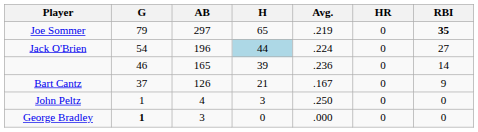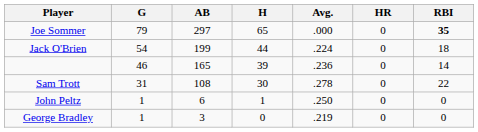Joe Sommer | Avg.: .219 -> .000
Jack O'Brien | AB: 196 -> 199
Jack O'Brien | H: lightblue background -> no background
Jack O'Brien | RBI: 27 -> 18
- row: Bart Cantz | 37 | 126 | 21 | .167 | 0 | 9
+ row: Sam Trott | 31 | 108 | 30 | .278 | 0 | 22
John Peltz | AB: 4 -> 6
John Peltz | H: 3 -> 1
George Bradley | G: bold -> normal
George Bradley | Avg.: .000 -> .219
